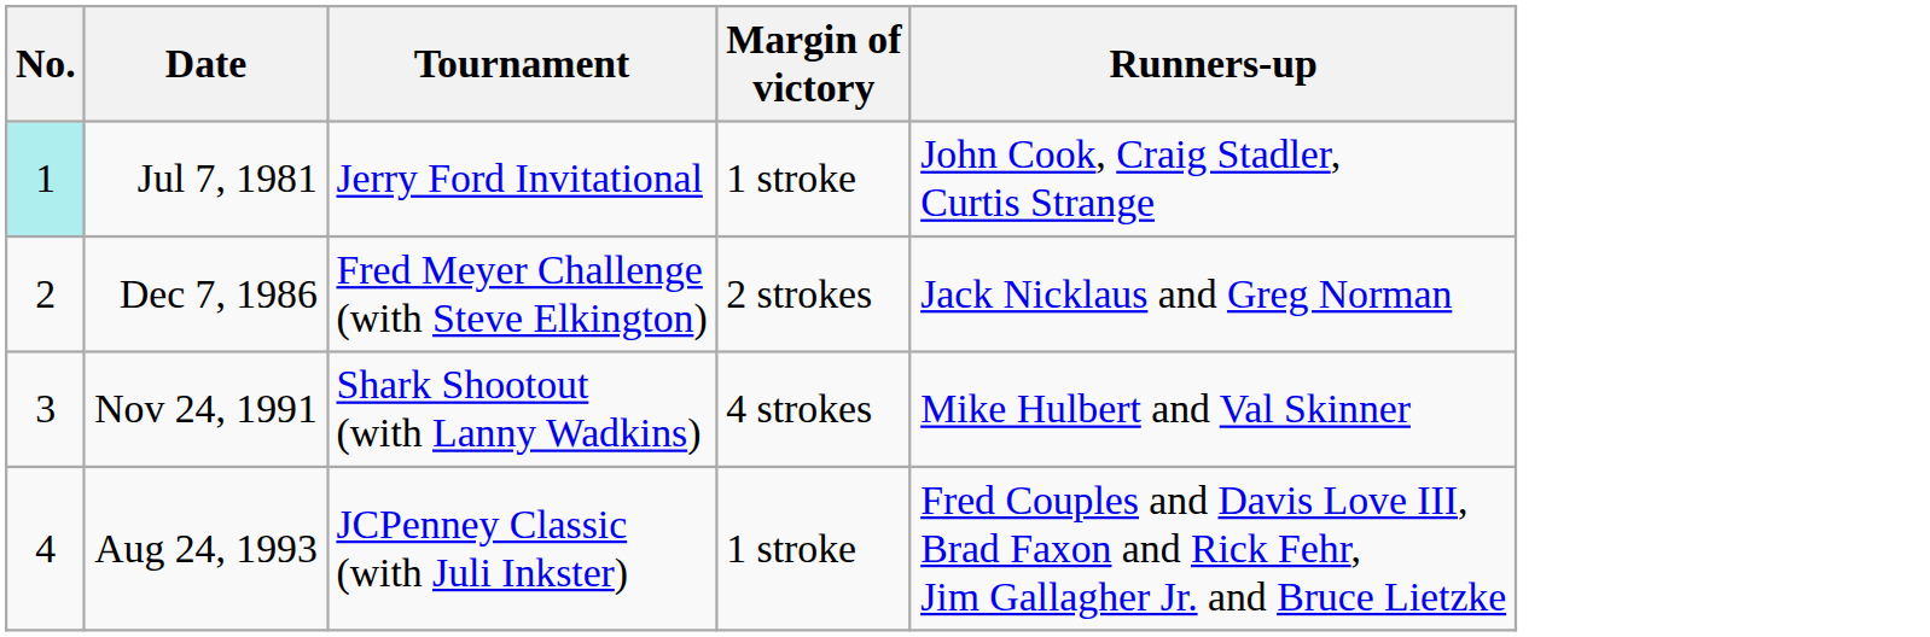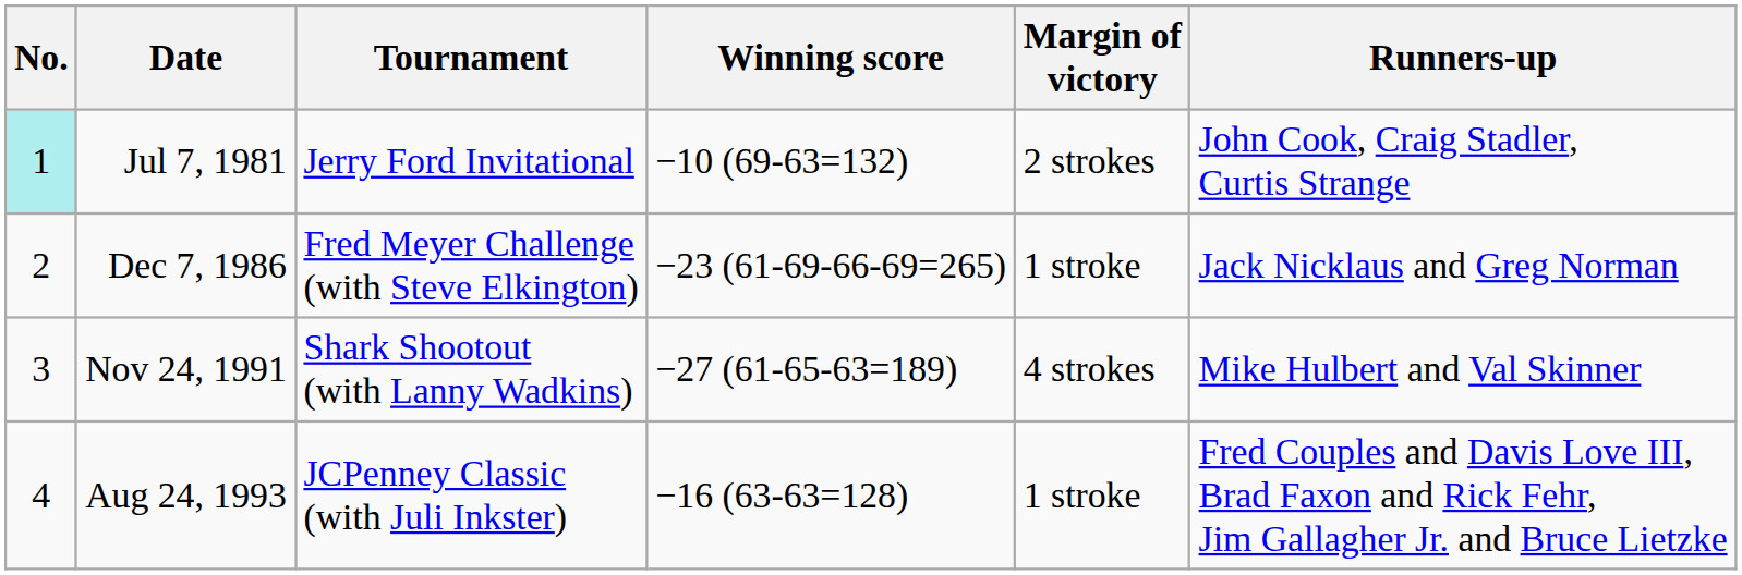+ column: Winning score | −10 (69-63=132) | −23 (61-69-66-69=265) | −27 (61-65-63=189) | −16 (63-63=128)
Jul 7, 1981 | Margin of victory: 1 stroke -> 2 strokes
Dec 7, 1986 | Margin of victory: 2 strokes -> 1 stroke
